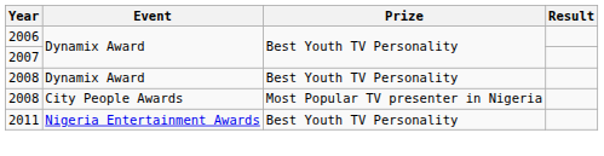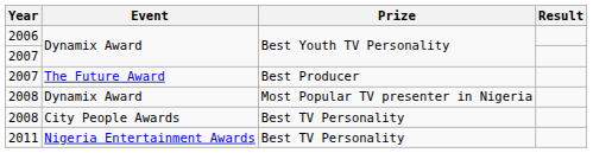+ row: 2007 | The Future Award | Best Producer
2008 / Dynamix Award | Prize: Best Youth TV Personality -> Most Popular TV presenter in Nigeria
2008 / City People Awards | Prize: Most Popular TV presenter in Nigeria -> Best TV Personality
2011 | Prize: Best Youth TV Personality -> Best TV Personality
